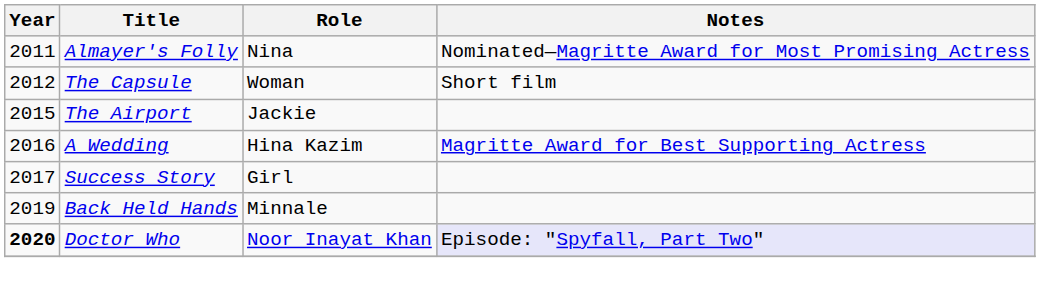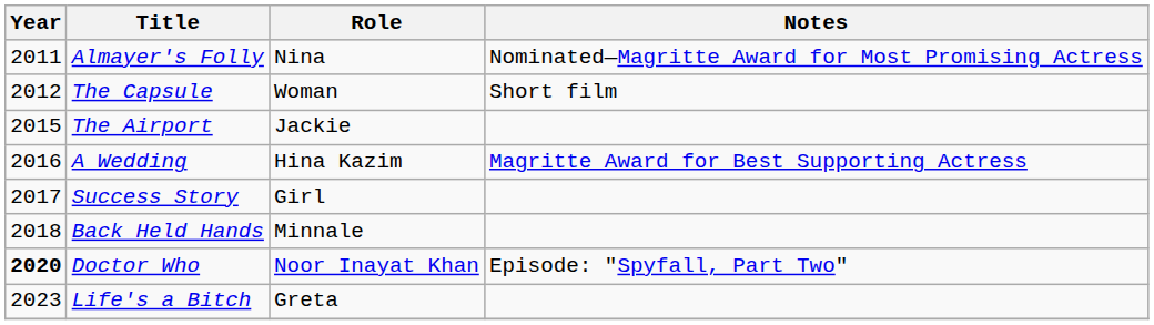Back Held Hands | Year: 2019 -> 2018
Doctor Who | Notes: lavender background -> no background
+ row: 2023 | Life's a Bitch | Greta
